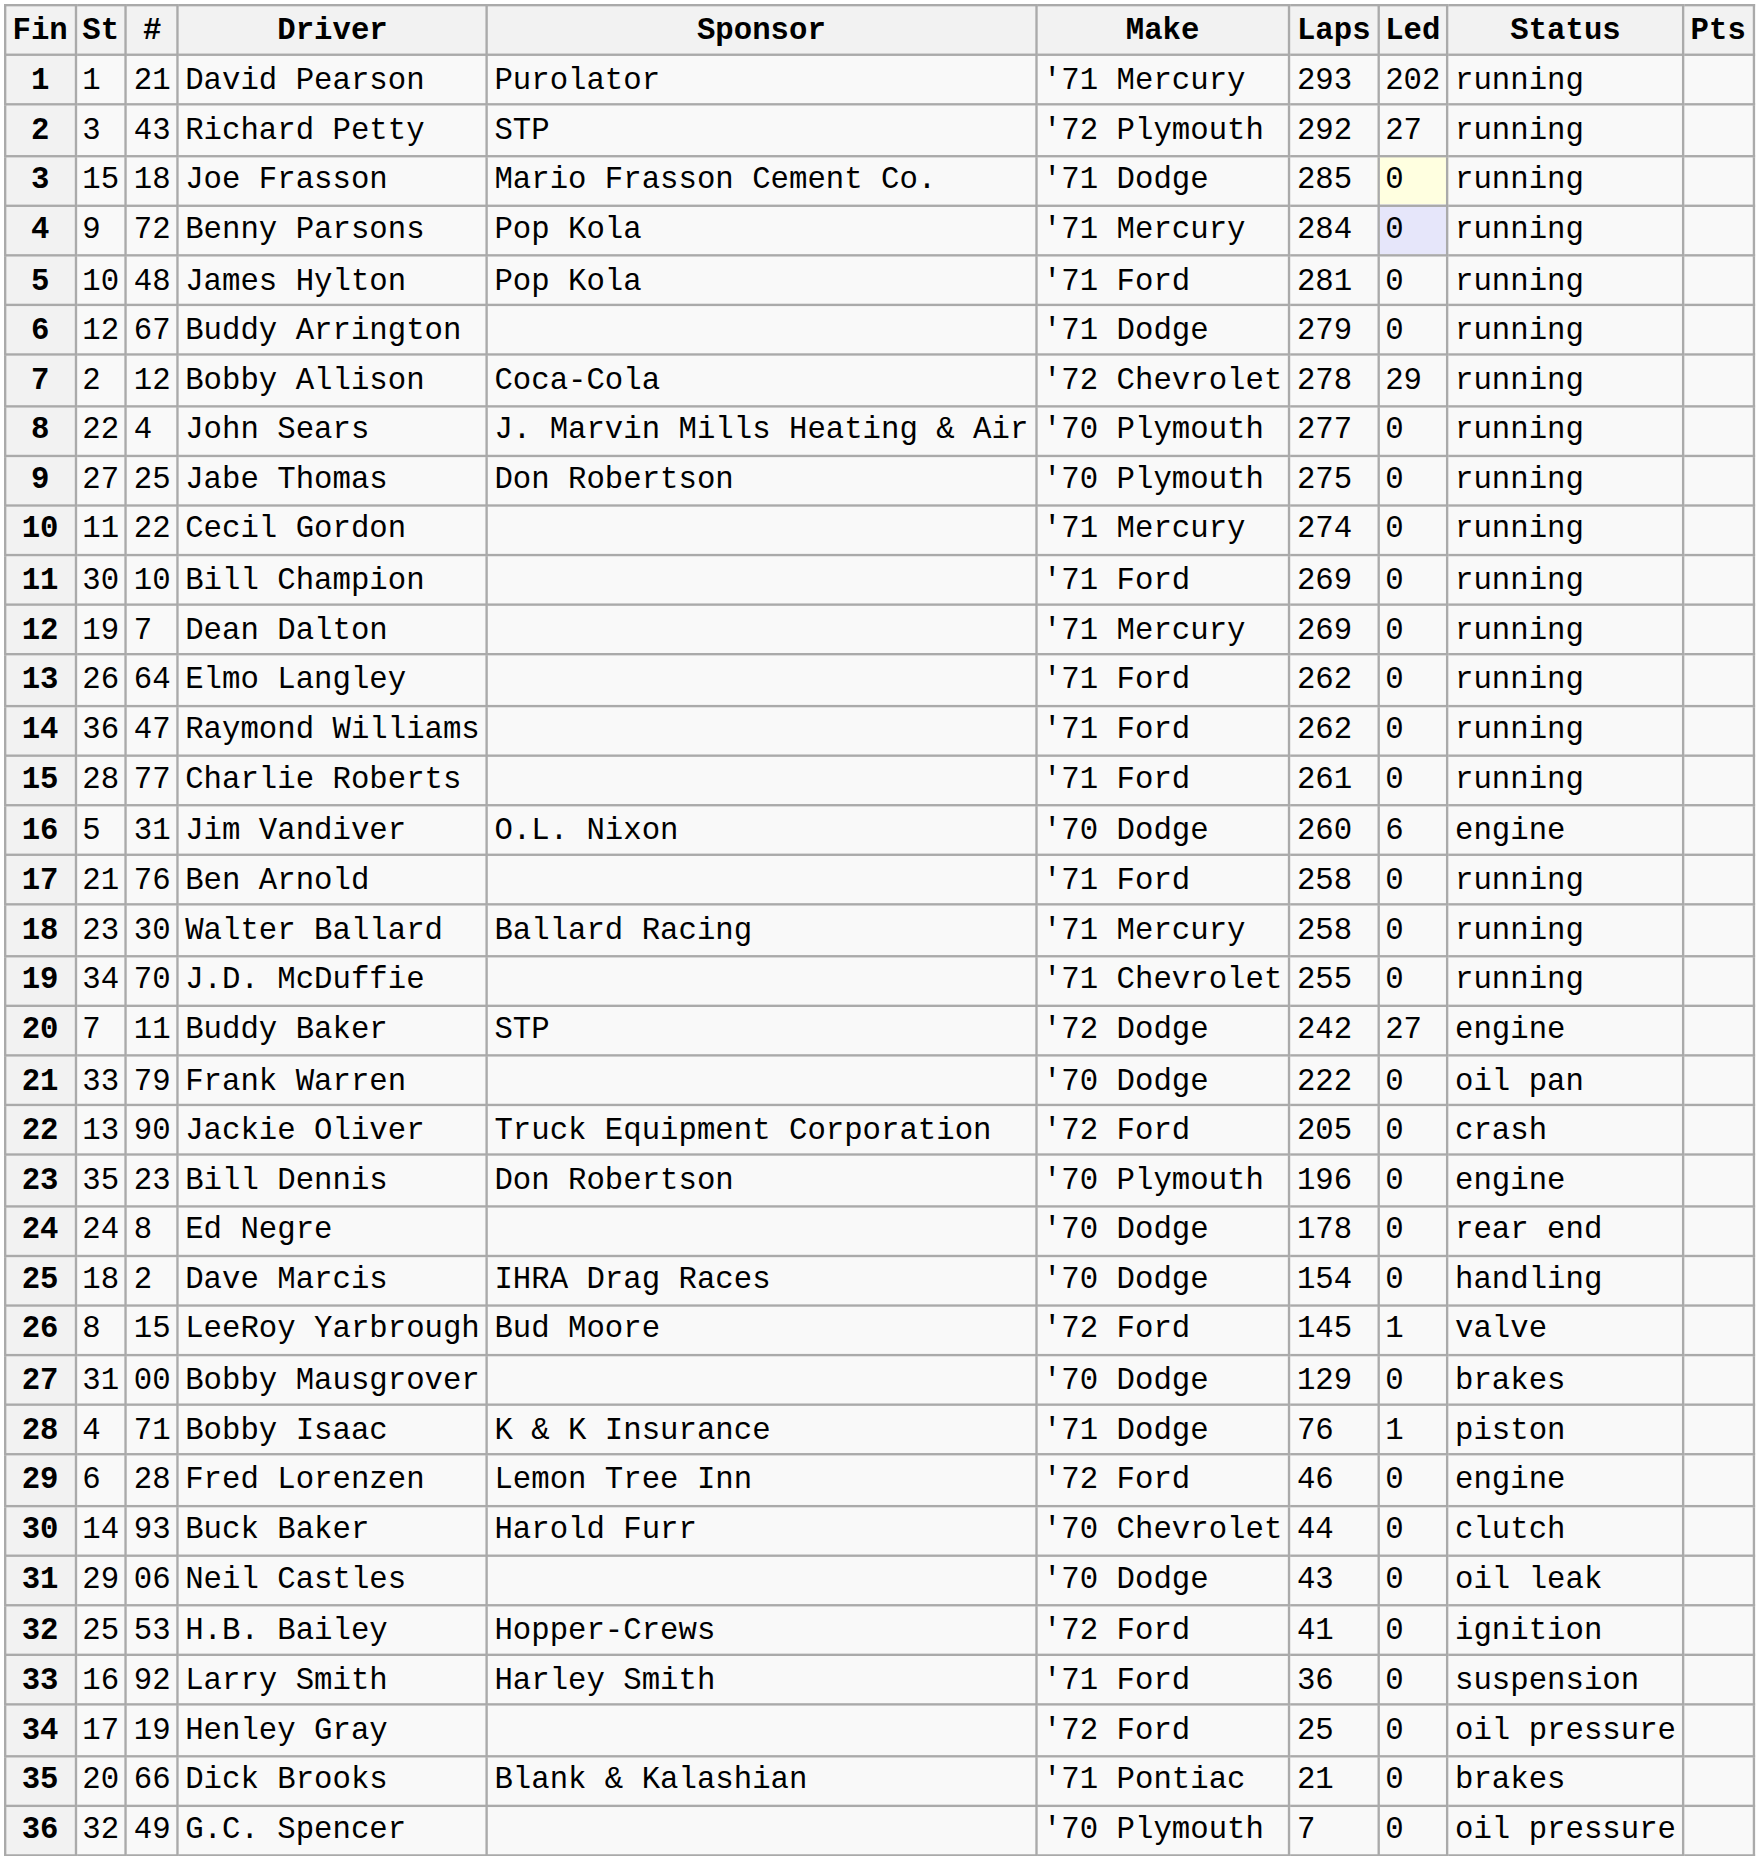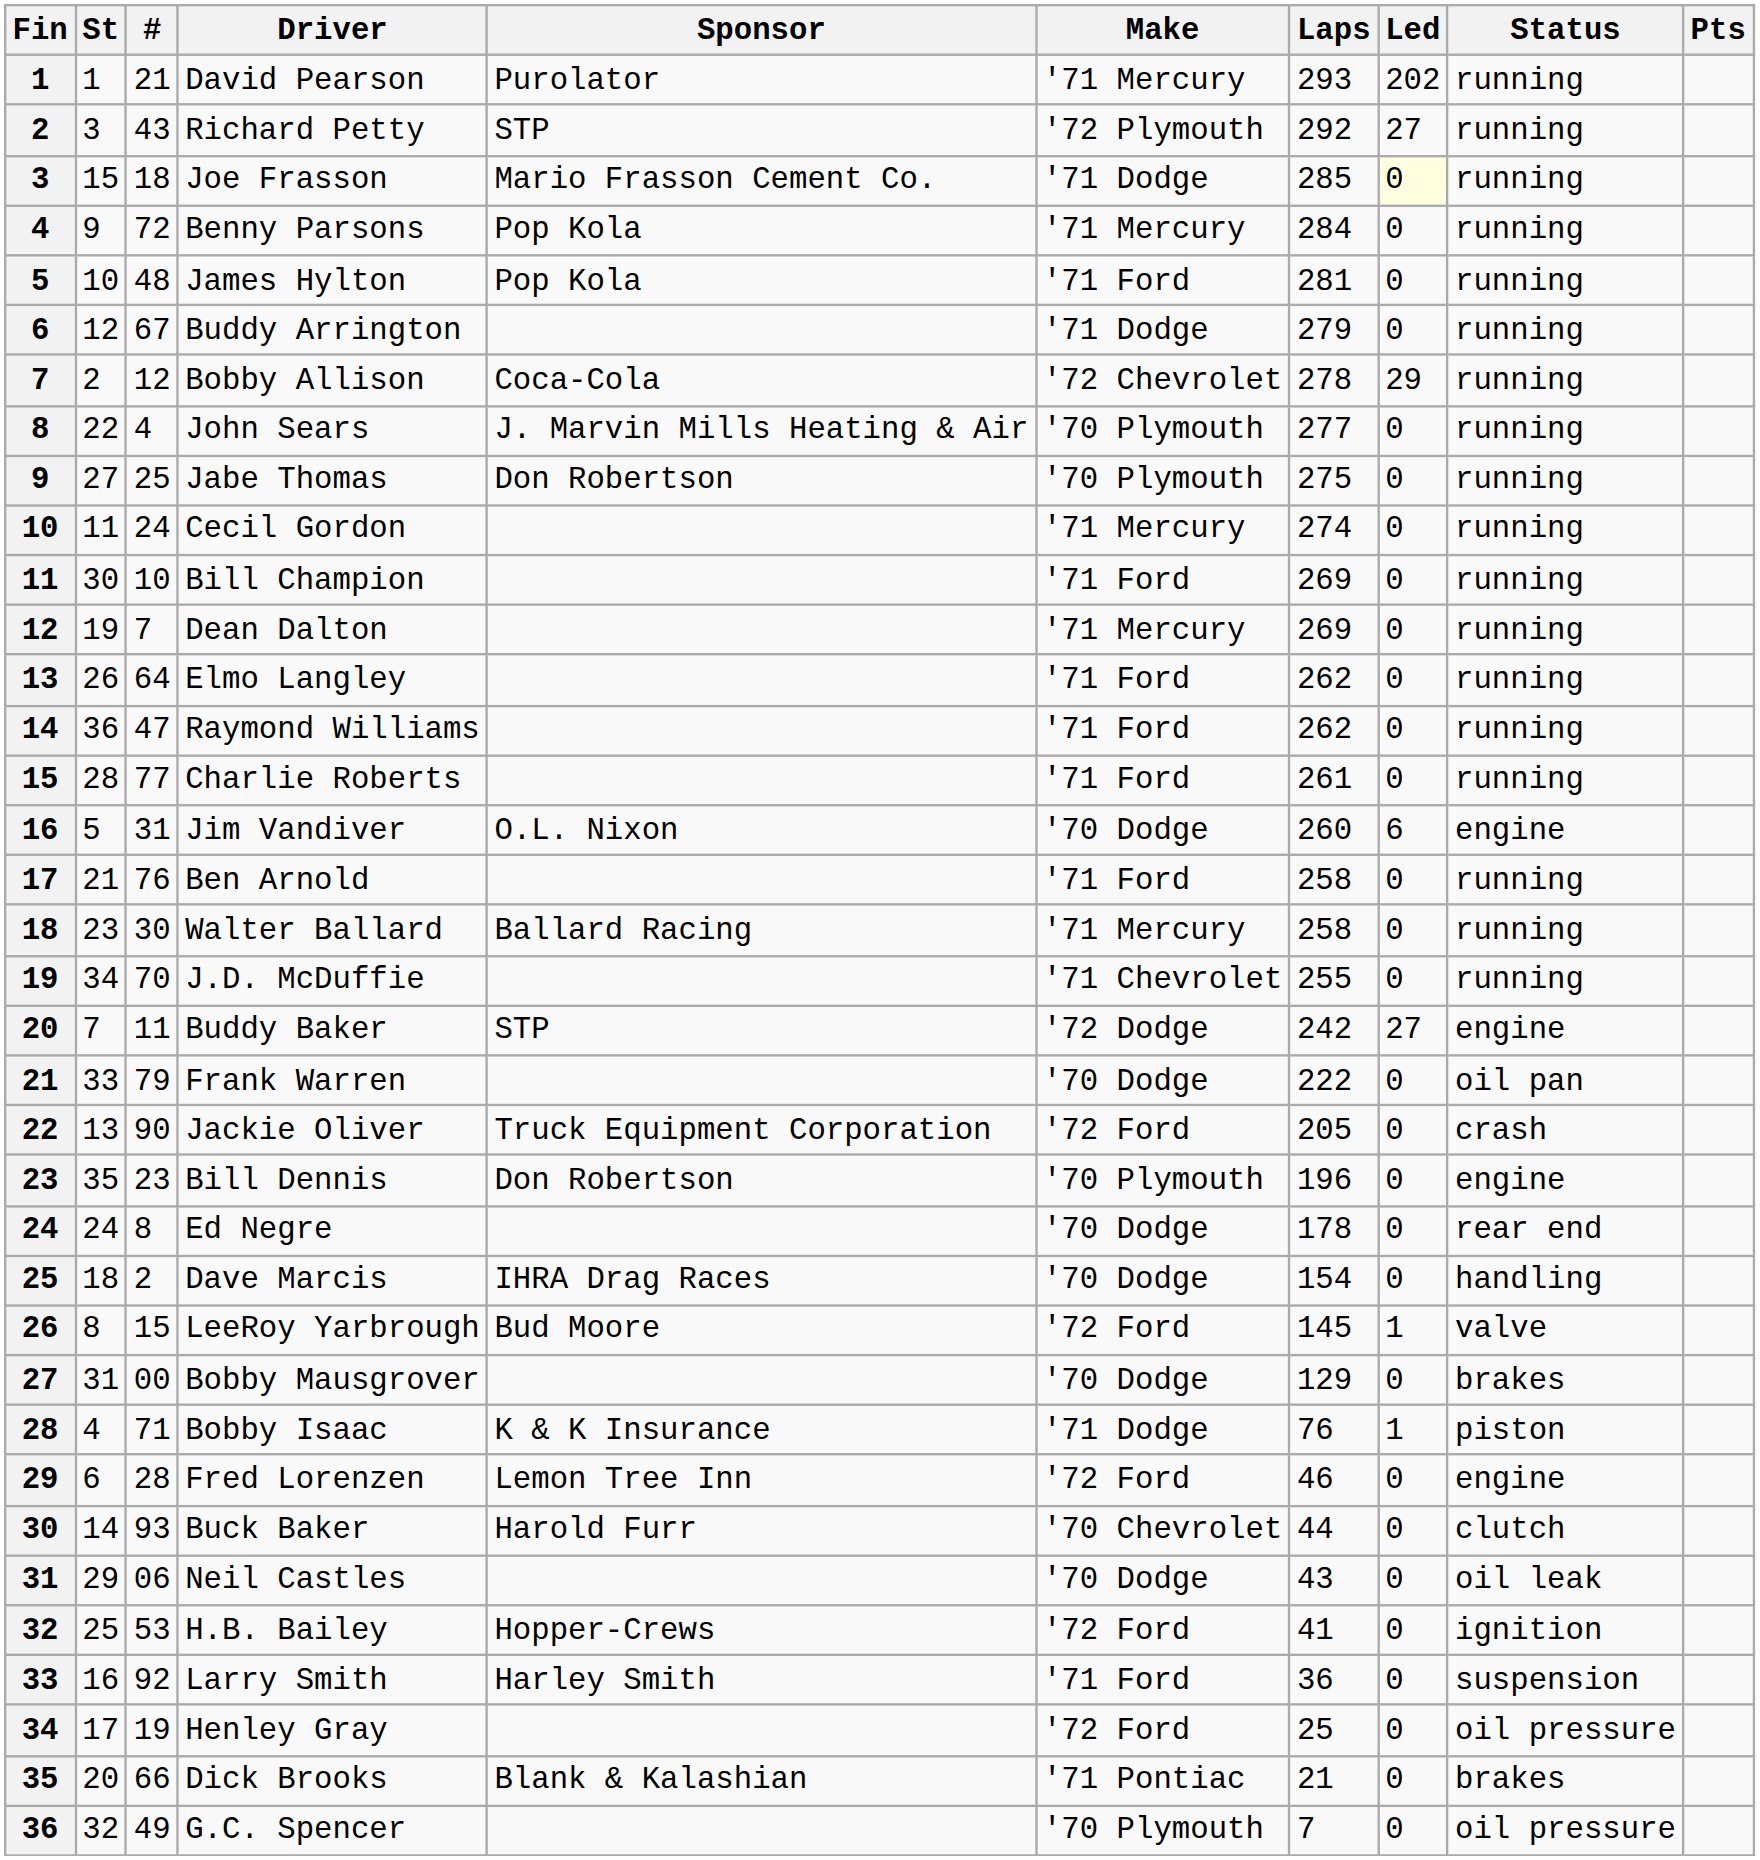Benny Parsons | Led: lavender background -> no background
Cecil Gordon | #: 22 -> 24
